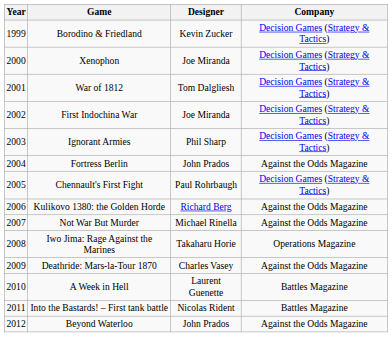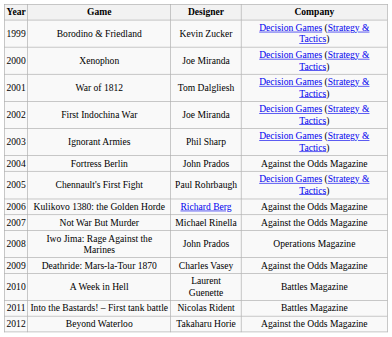Iwo Jima: Rage Against the Marines | Designer: Takaharu Horie -> John Prados
Beyond Waterloo | Designer: John Prados -> Takaharu Horie
